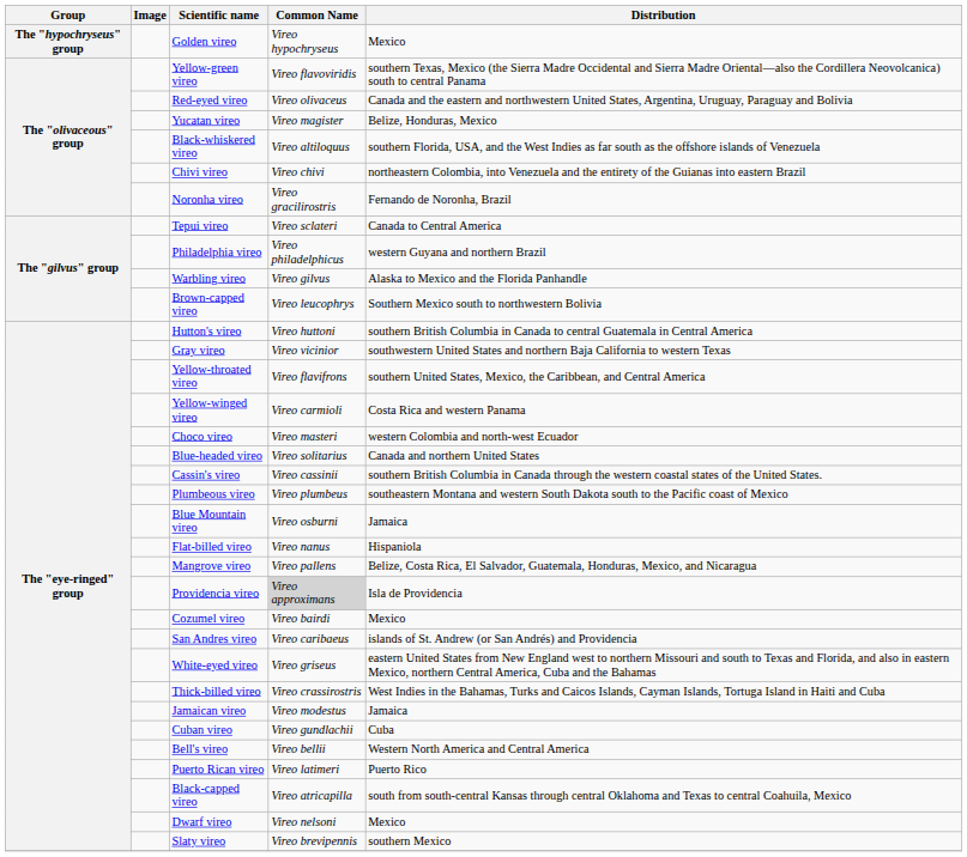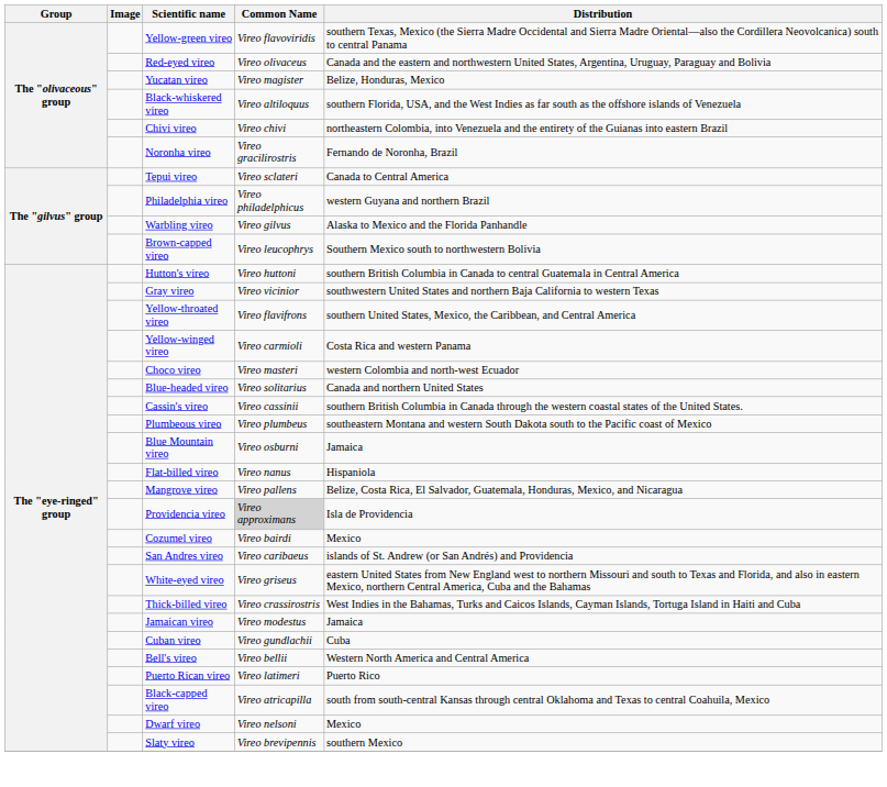- row: The "hypochryseus" group | Golden vireo | Vireo hypochryseus | Mexico
